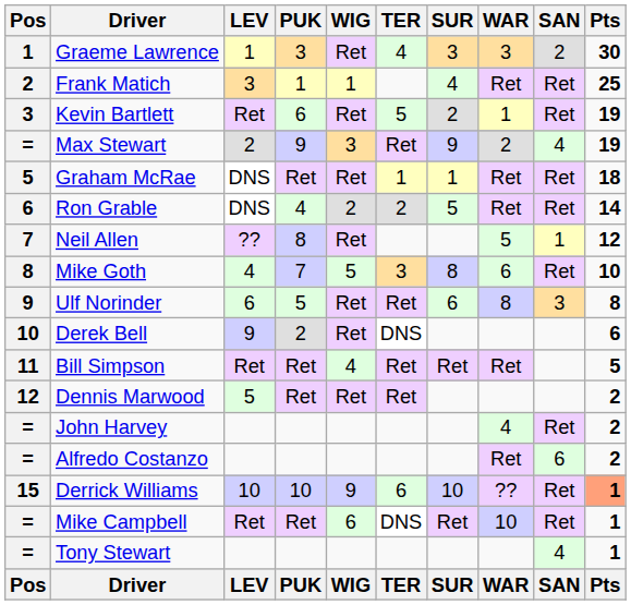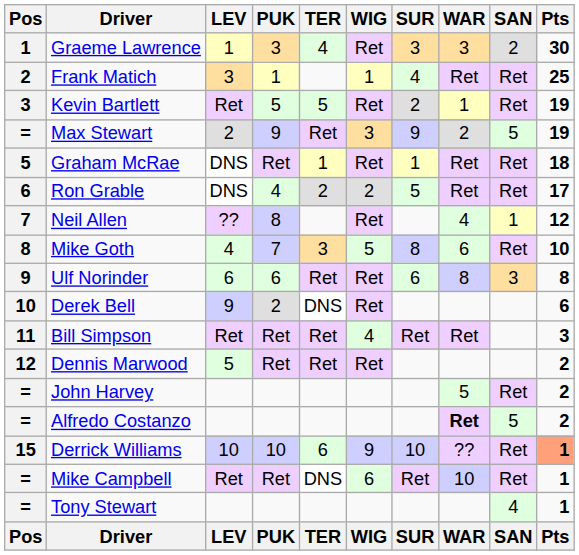columns swapped: WIG <-> TER
Kevin Bartlett | PUK: 6 -> 5
Max Stewart | SAN: 4 -> 5
Ron Grable | Pts: 14 -> 17
Neil Allen | WAR: 5 -> 4
Ulf Norinder | PUK: 5 -> 6
Bill Simpson | Pts: 5 -> 3
John Harvey | WAR: 4 -> 5
Alfredo Costanzo | WAR: normal -> bold
Alfredo Costanzo | SAN: 6 -> 5
